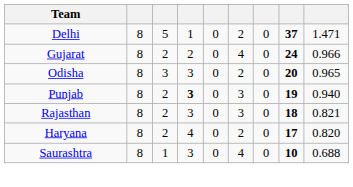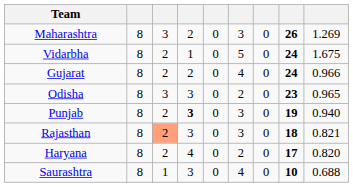- row: Delhi | 8 | 5 | 1 | 0 | 2 | 0 | 37 | 1.471
+ row: Maharashtra | 8 | 3 | 2 | 0 | 3 | 0 | 26 | 1.269
+ row: Vidarbha | 8 | 2 | 1 | 0 | 5 | 0 | 24 | 1.675
Odisha | column 8: 20 -> 23
Rajasthan | column 3: no background -> lightsalmon background
